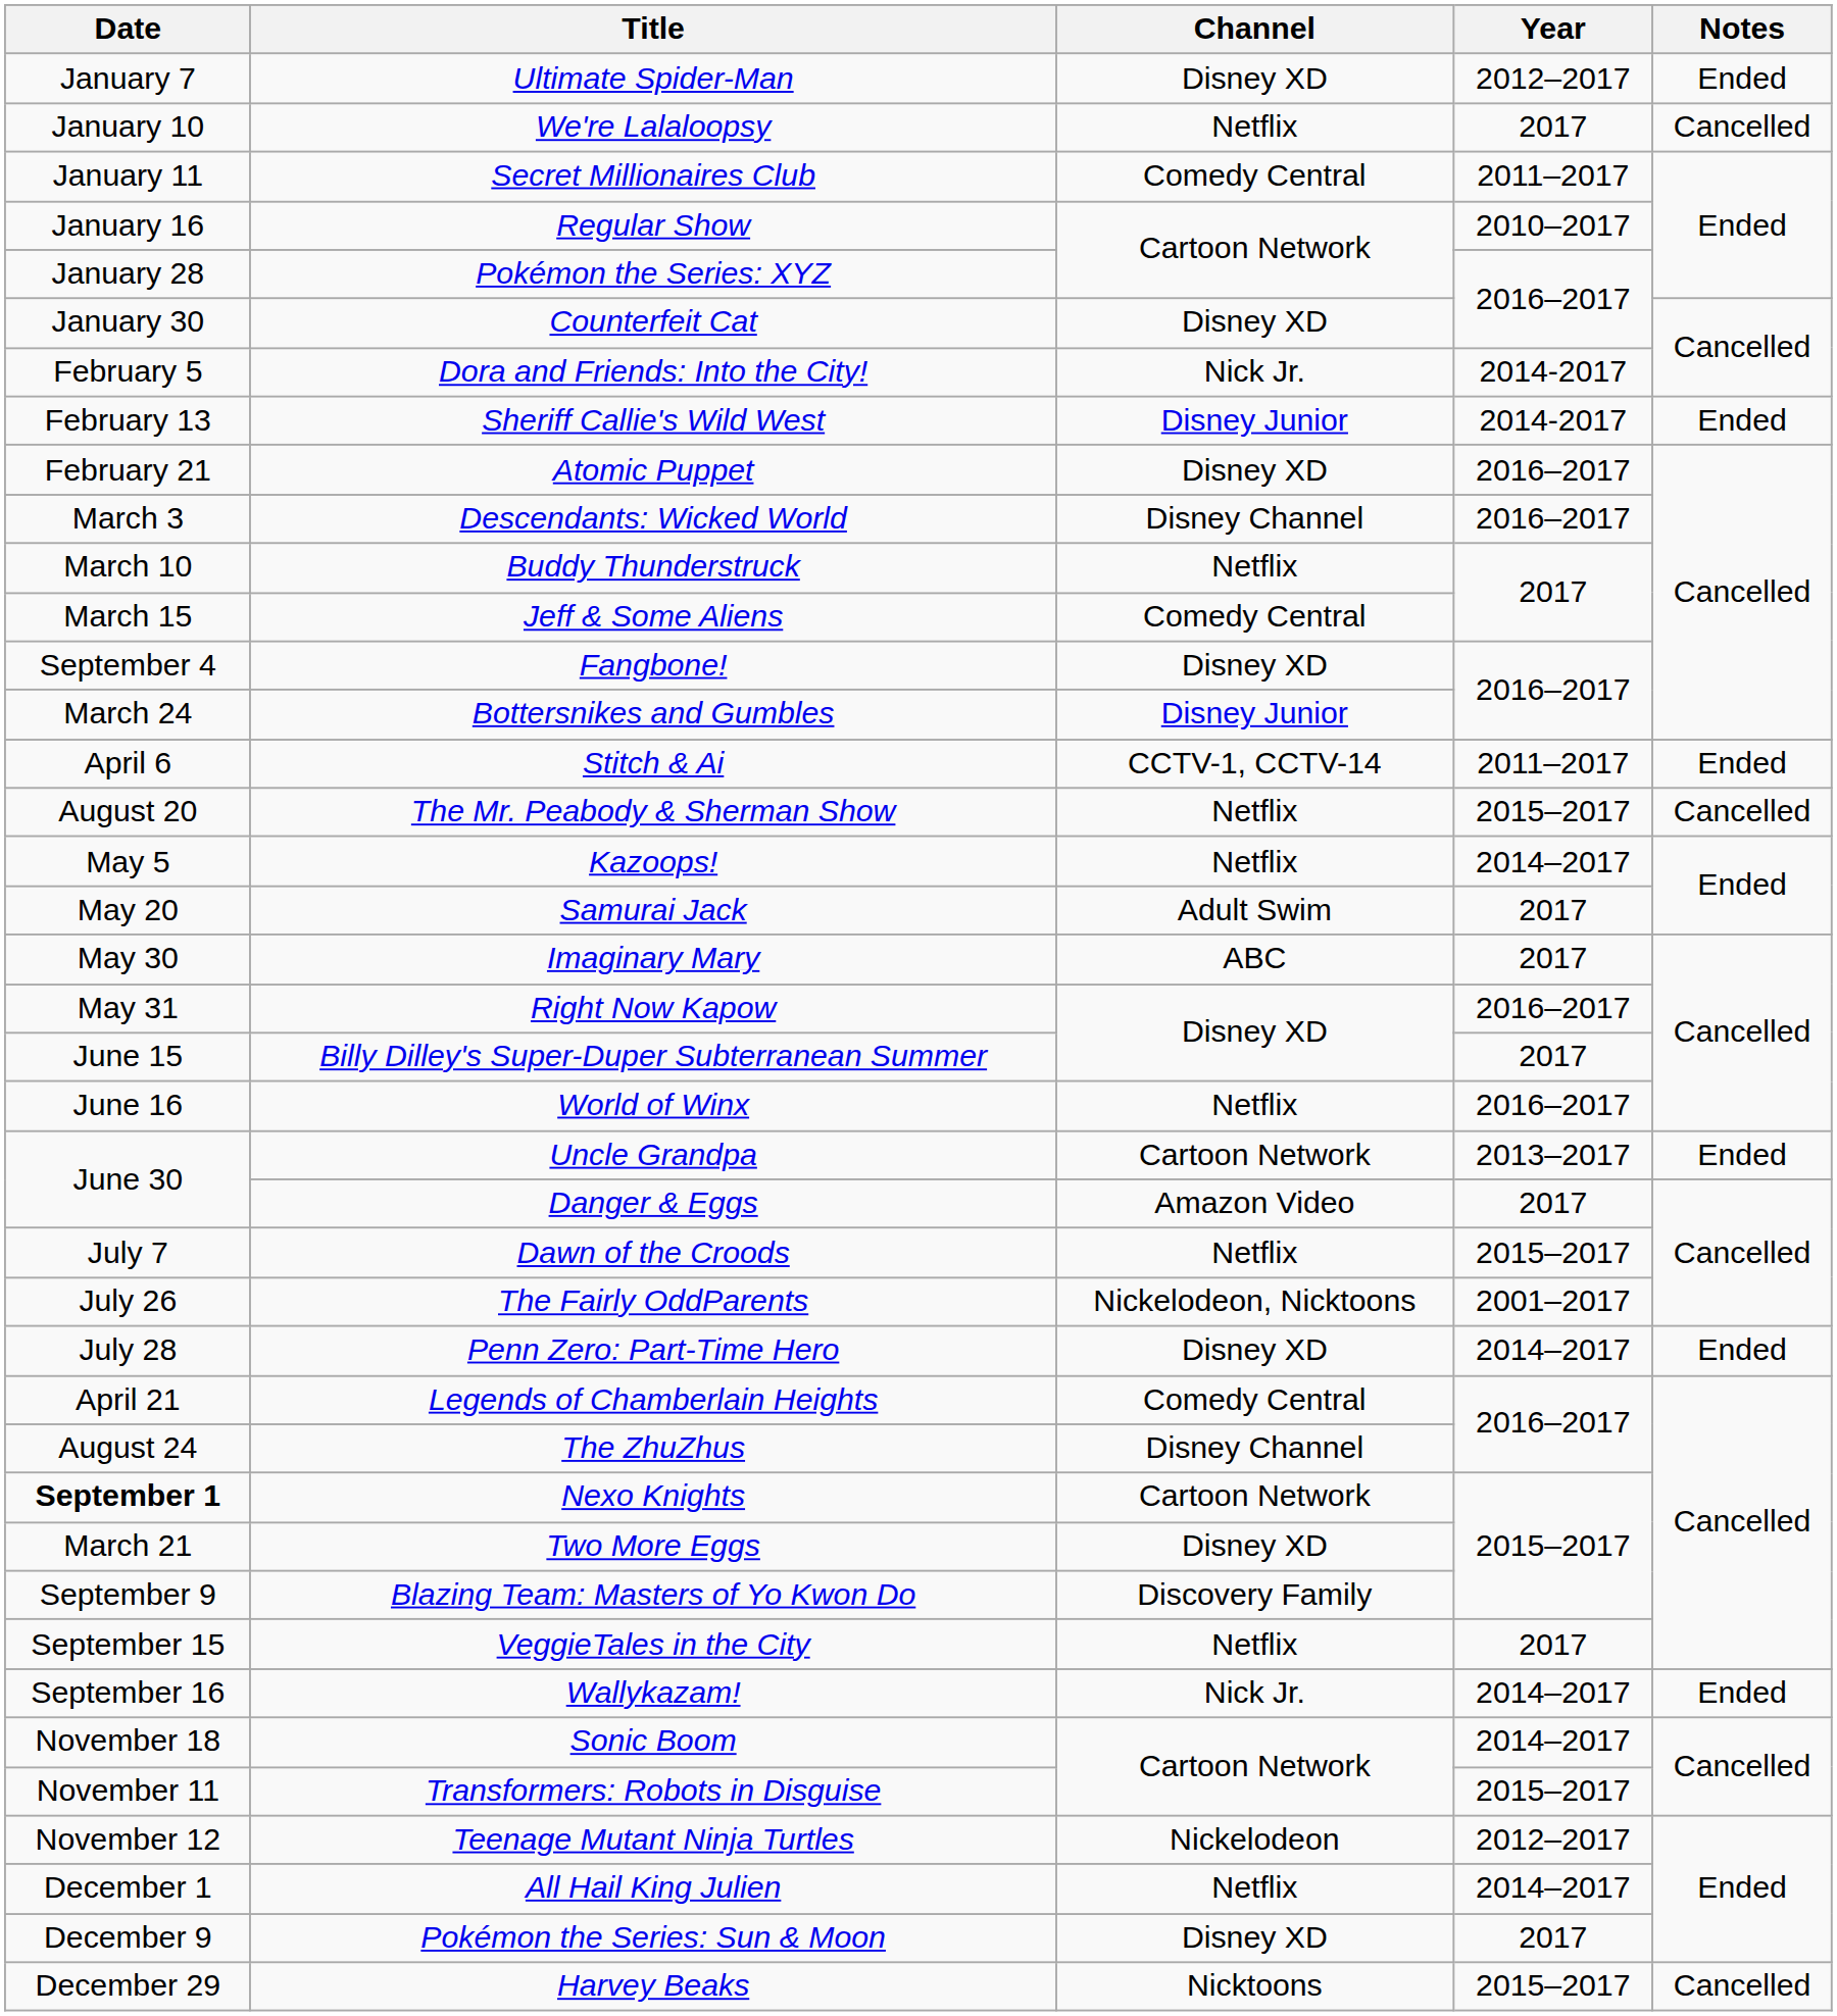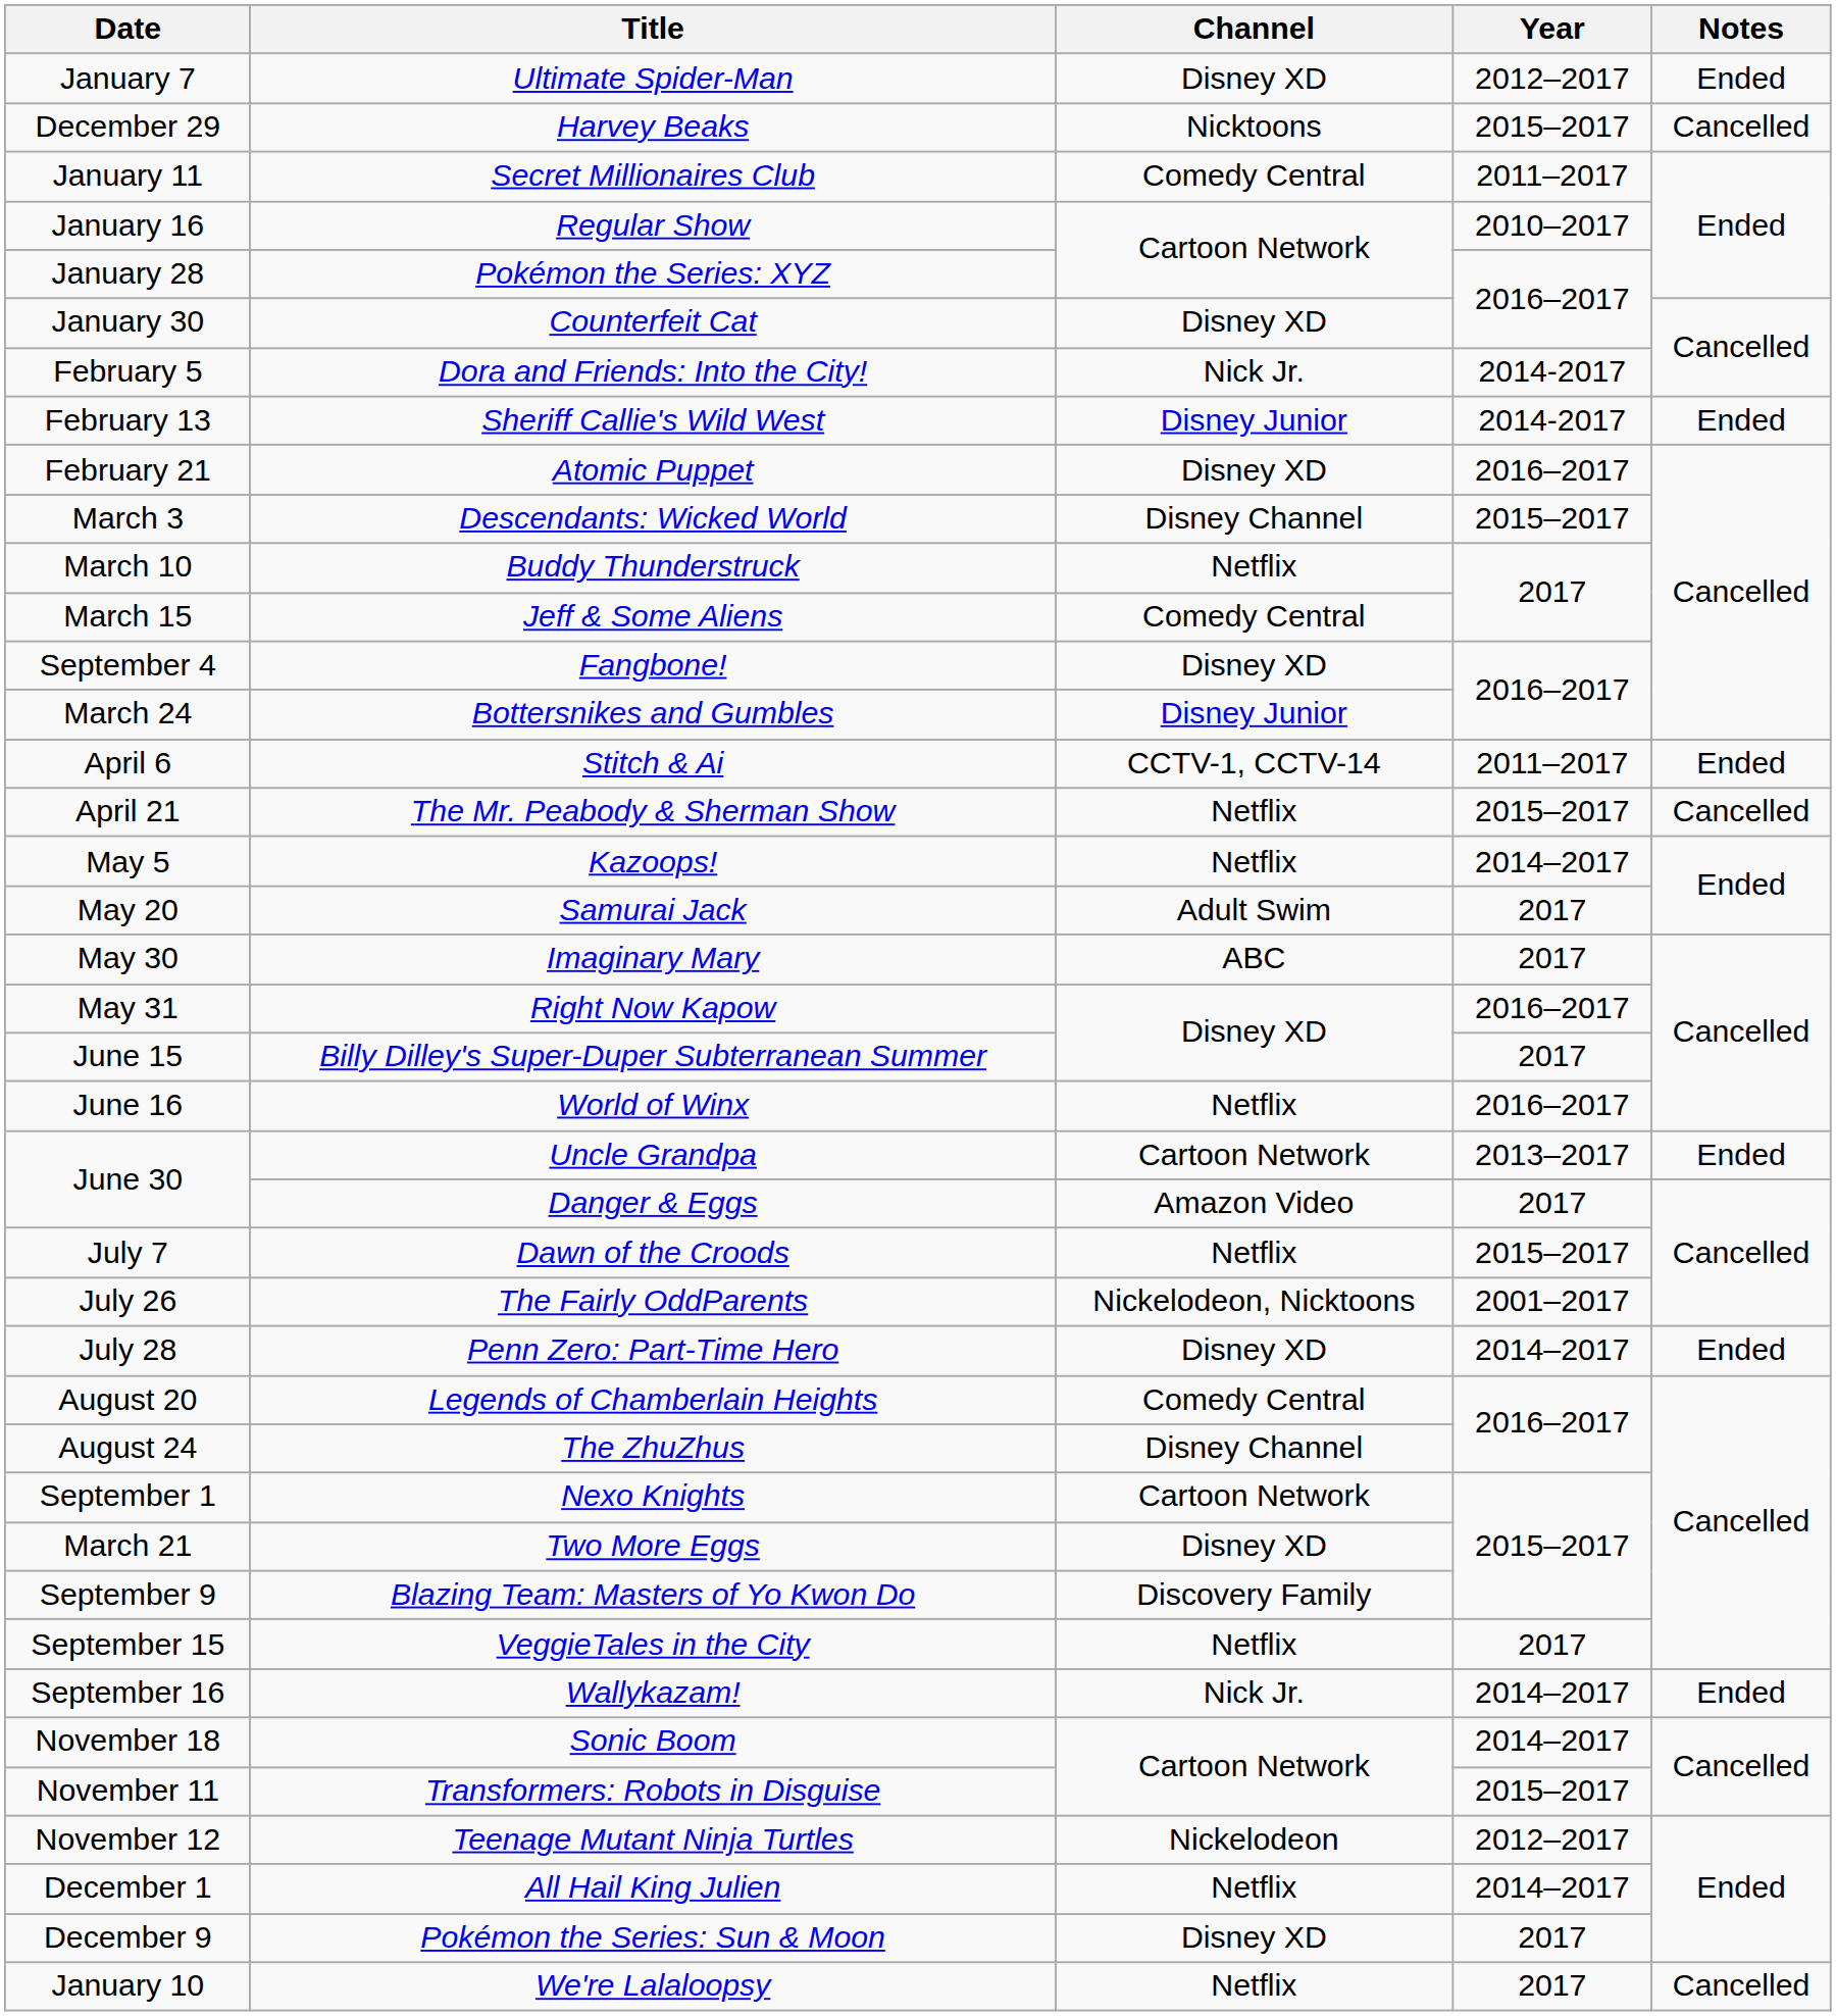rows swapped: We're Lalaloopsy <-> Harvey Beaks
Descendants: Wicked World | Year: 2016–2017 -> 2015–2017
The Mr. Peabody & Sherman Show | Date: August 20 -> April 21
Legends of Chamberlain Heights | Date: April 21 -> August 20
Nexo Knights | Date: bold -> normal
